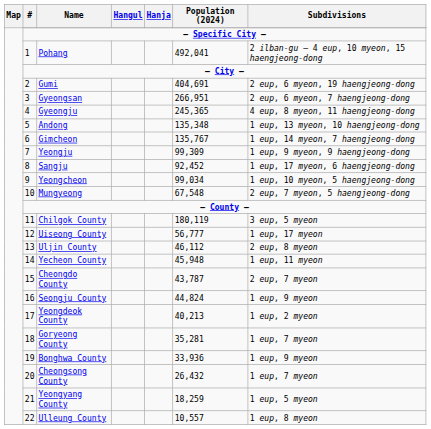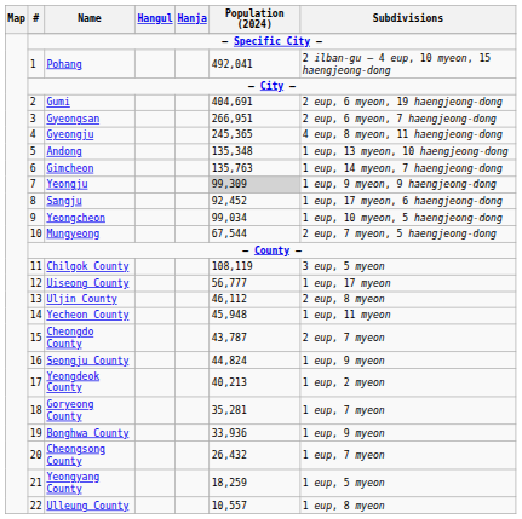Gimcheon | Population (2024): 135,767 -> 135,763
Yeongju | Population (2024): no background -> lightgrey background
Mungyeong | Population (2024): 67,548 -> 67,544
Chilgok County | Population (2024): 180,119 -> 108,119
